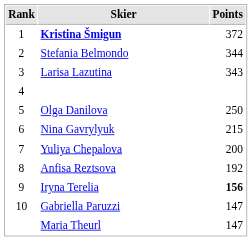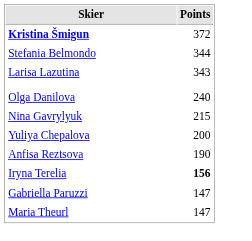- column: Rank | 1 | 2 | 3 | 4 | 5 | 6 | 7 | 8 | 9 | 10
Olga Danilova | Points: 250 -> 240
Anfisa Reztsova | Points: 192 -> 190
